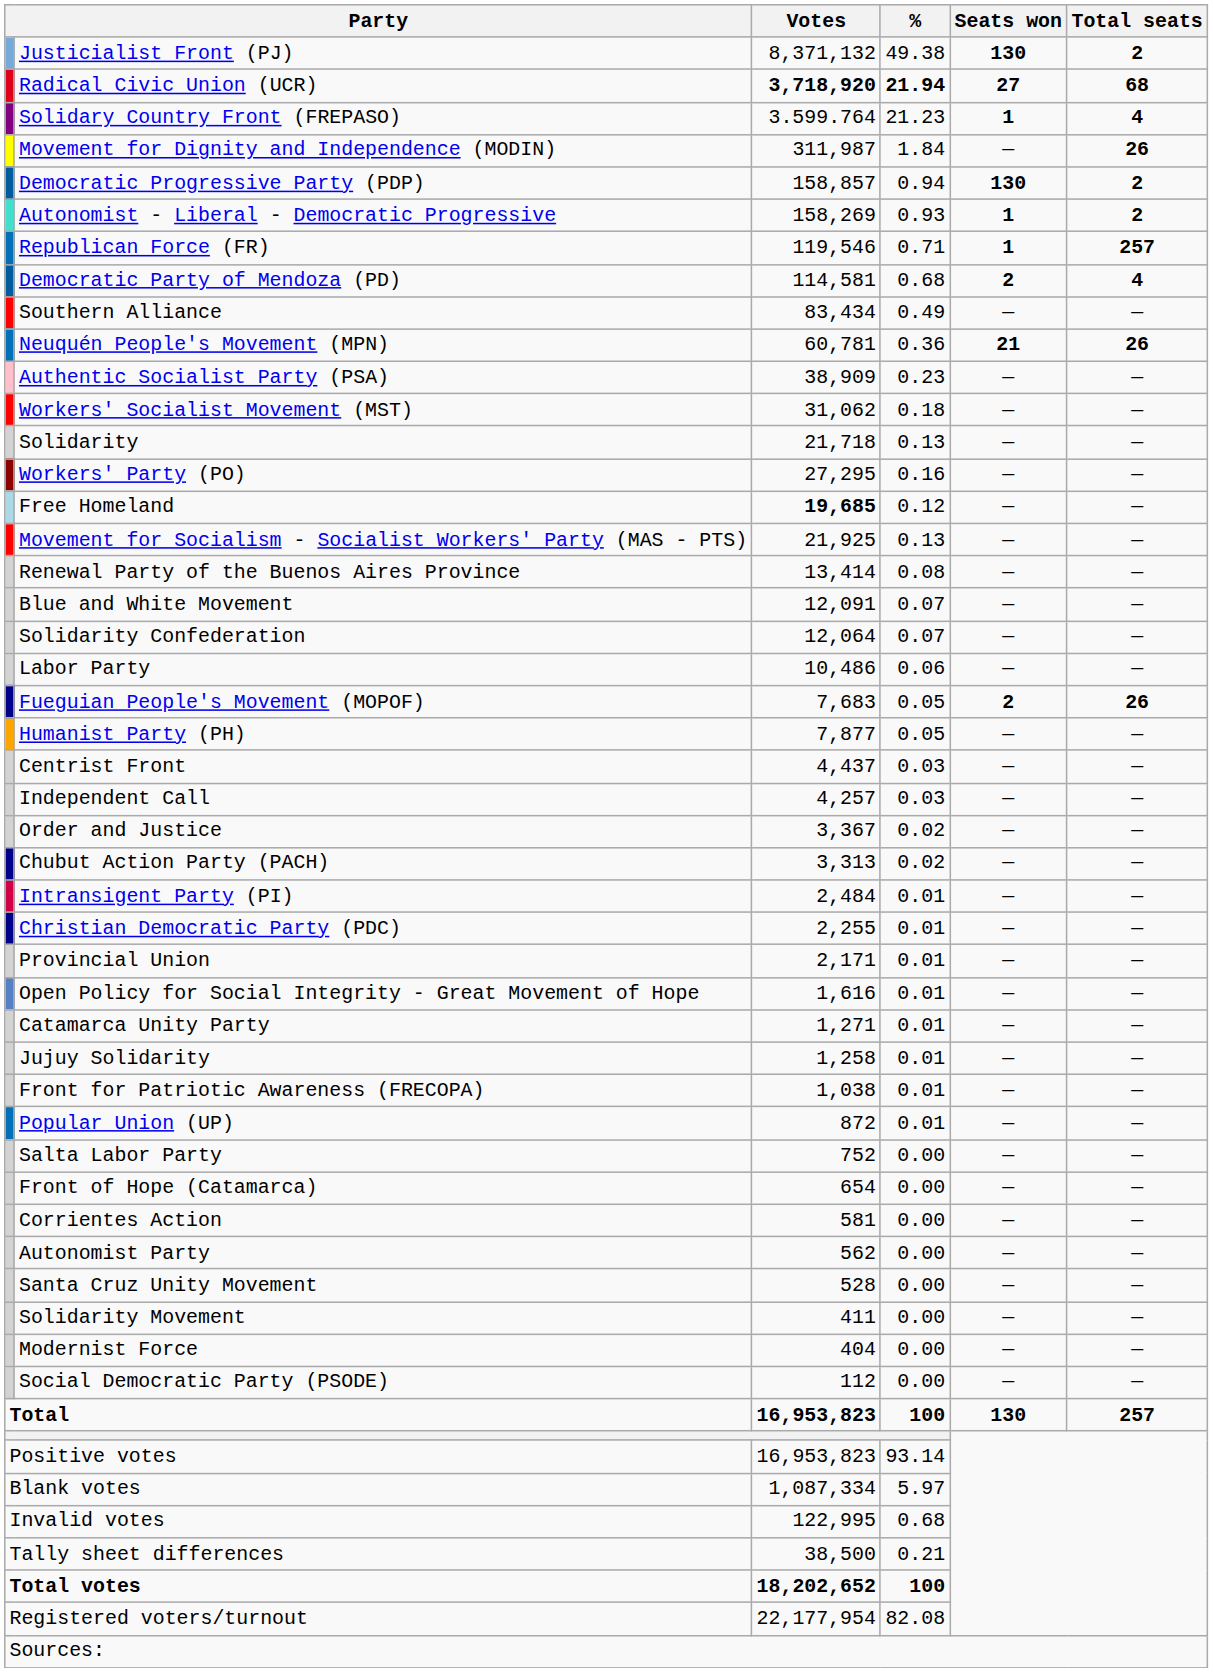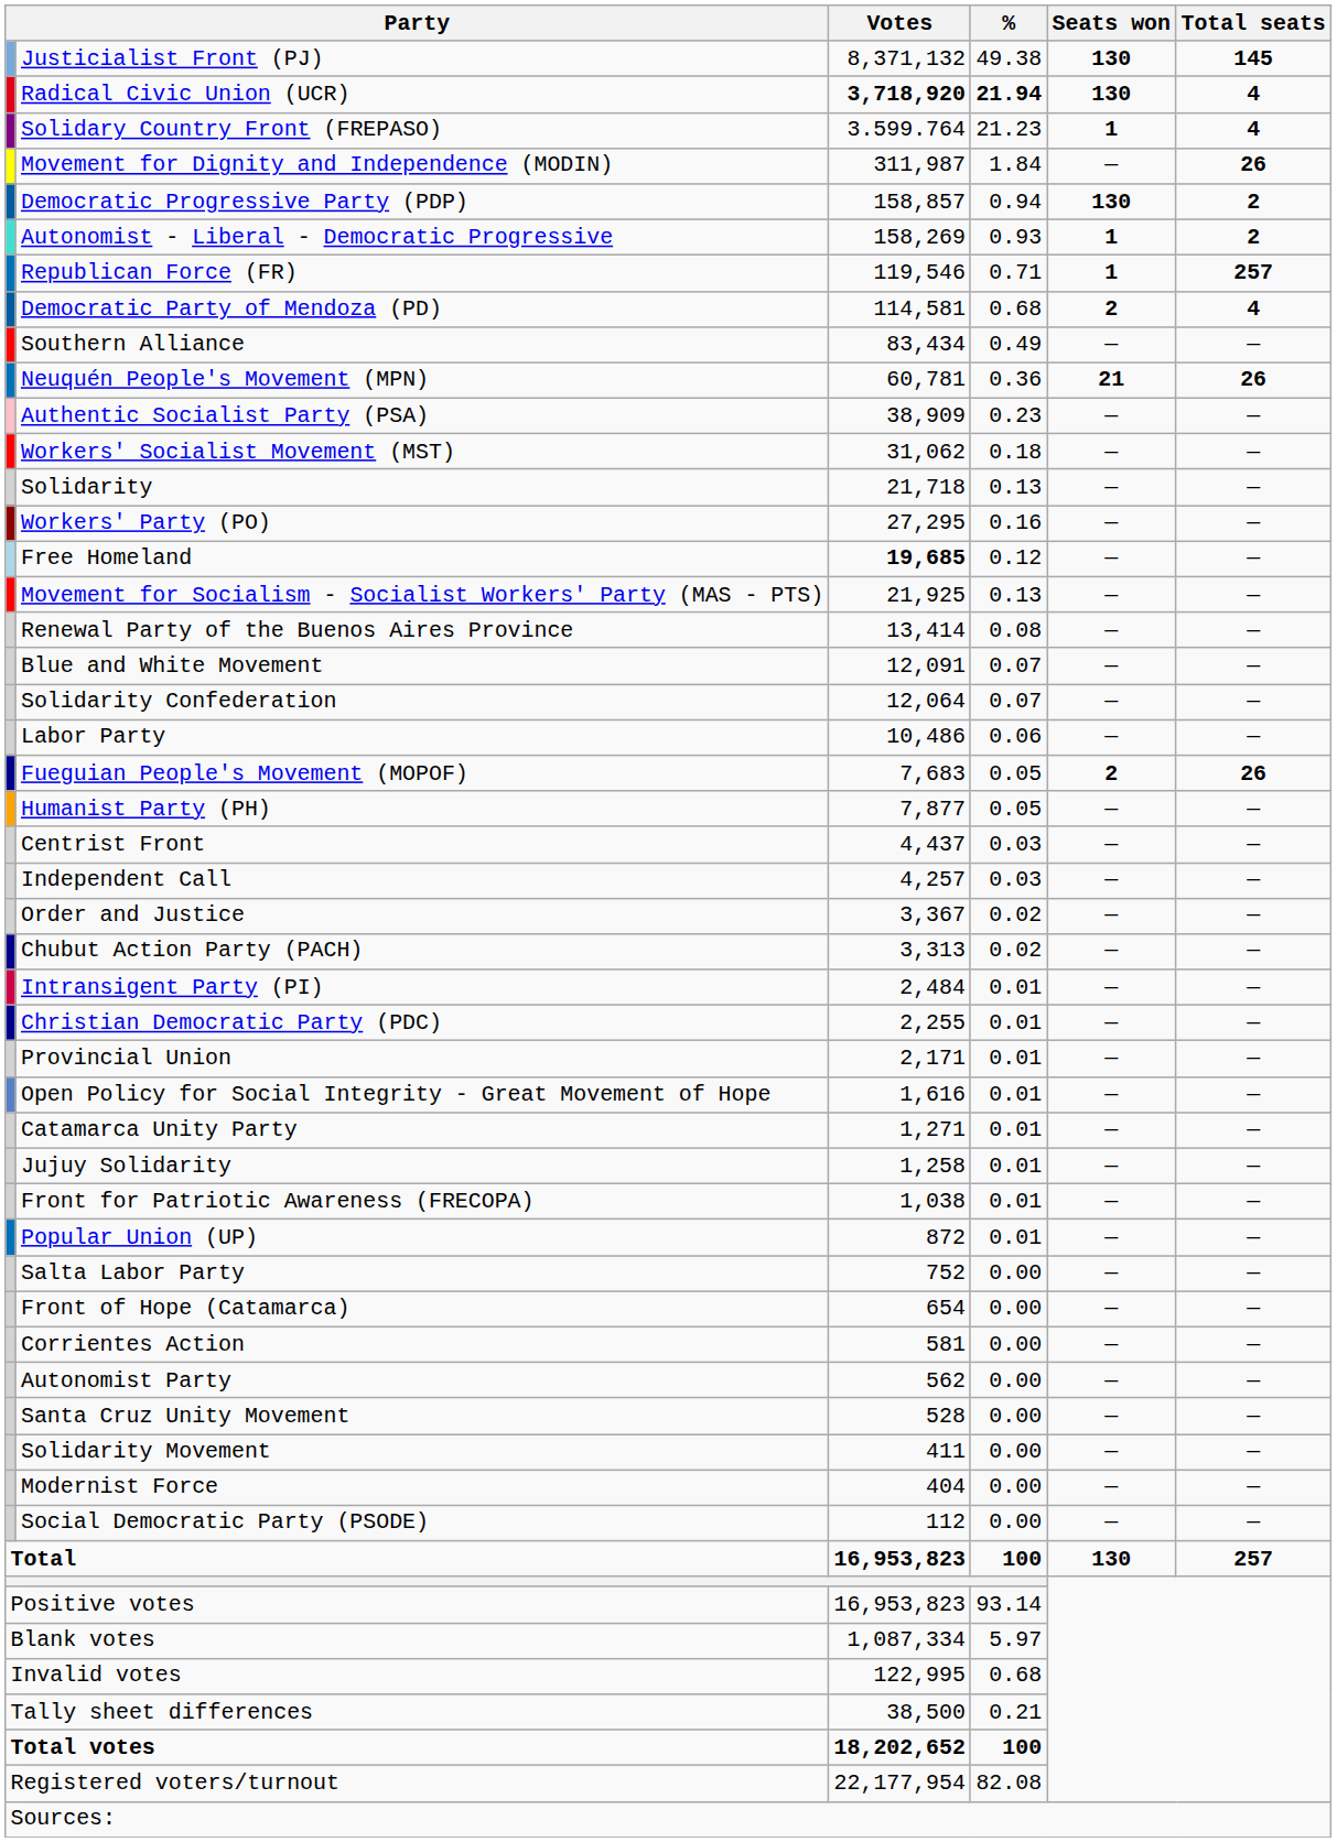Justicialist Front (PJ) | Total seats: 2 -> 145
Radical Civic Union (UCR) | Seats won: 27 -> 130
Radical Civic Union (UCR) | Total seats: 68 -> 4
